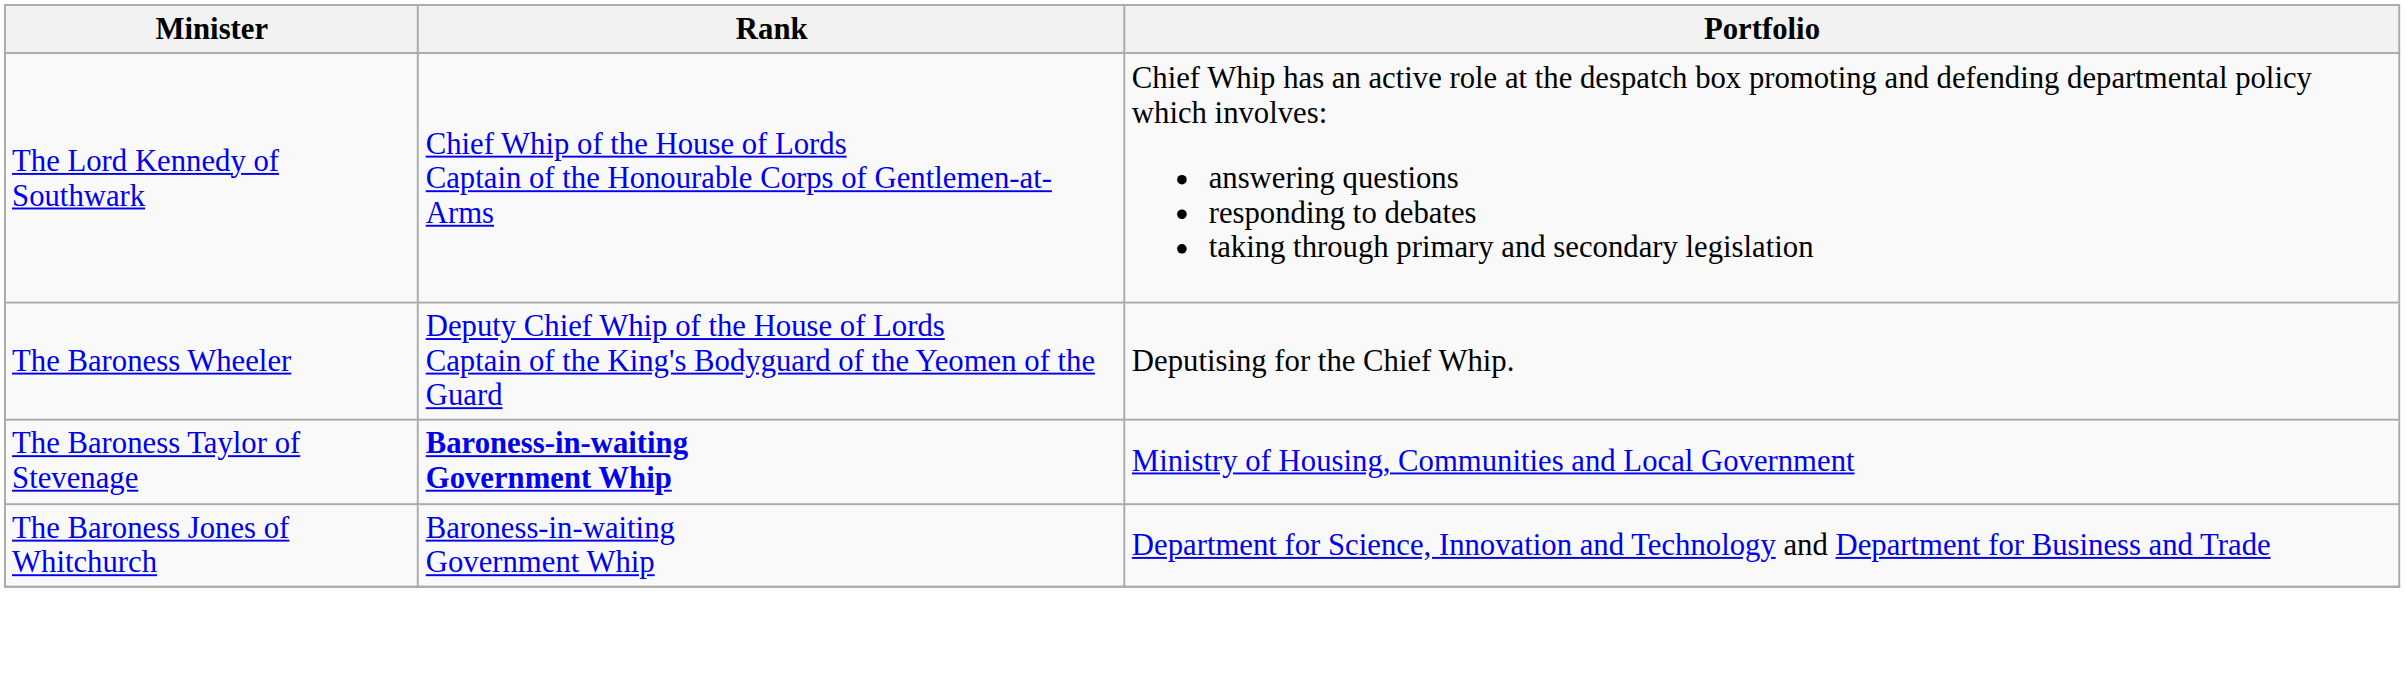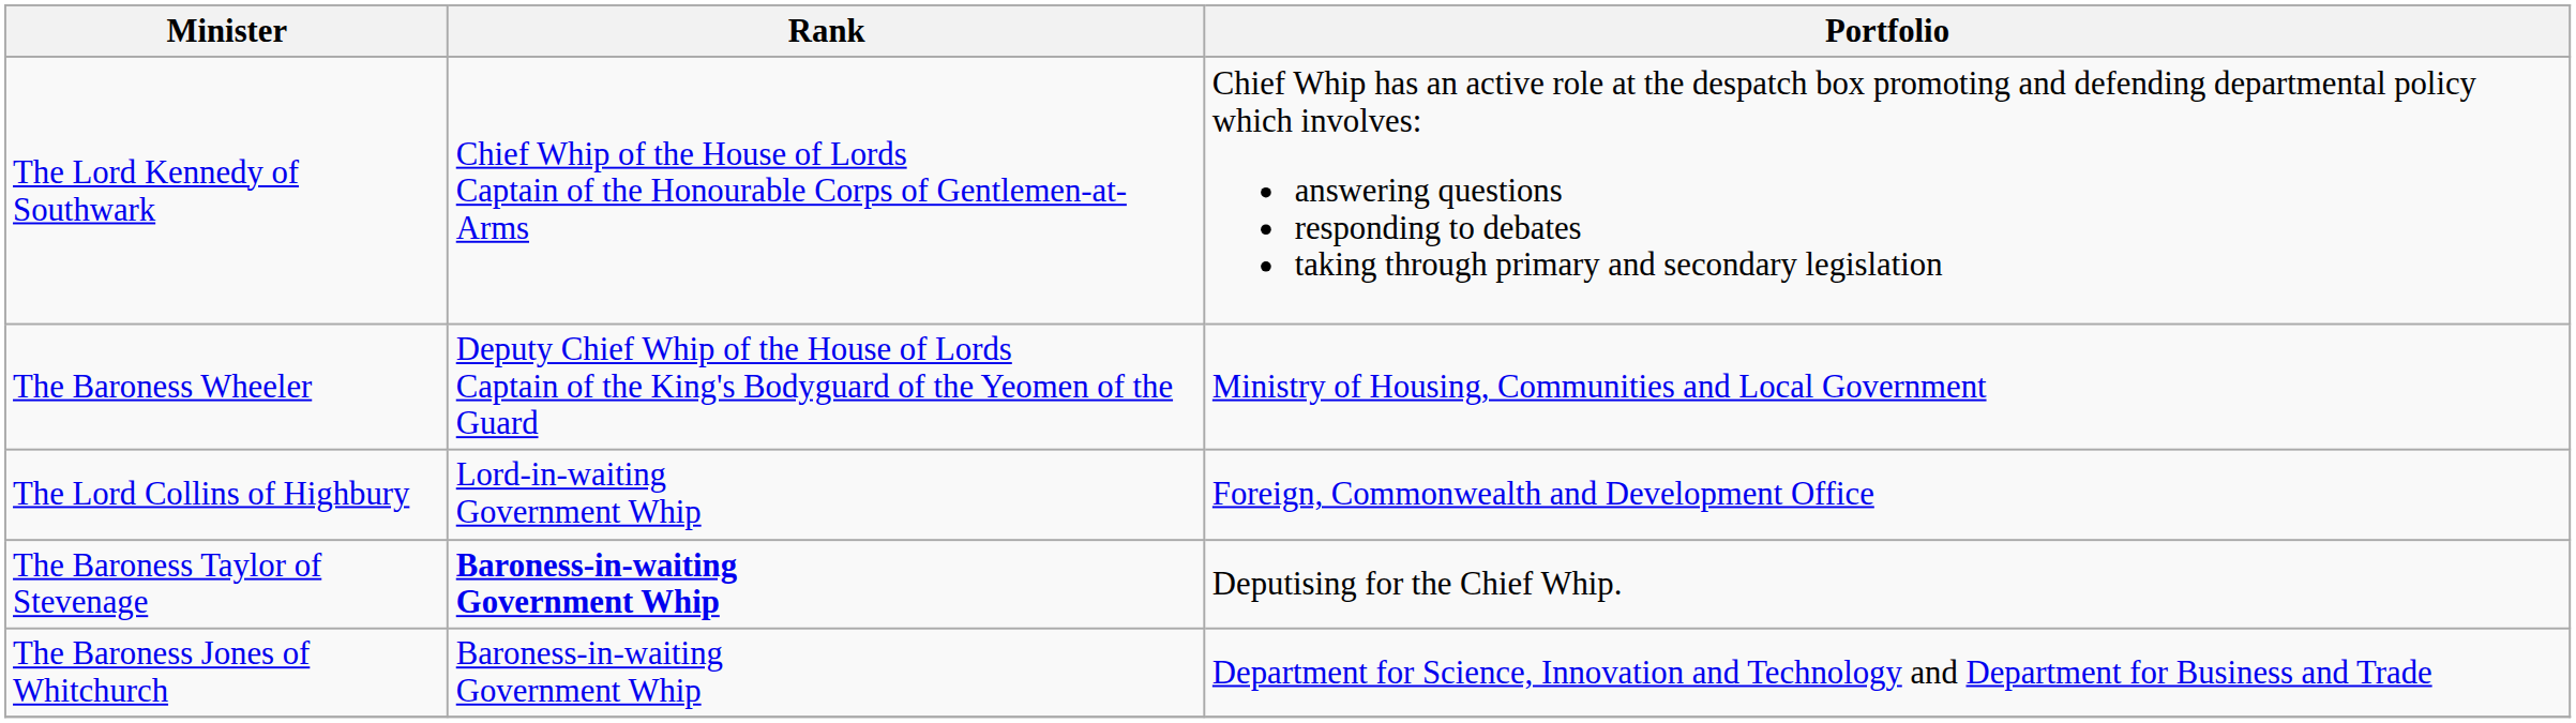The Baroness Wheeler | Portfolio: Deputising for the Chief Whip. -> Ministry of Housing, Communities and Local Government
+ row: The Lord Collins of Highbury | Lord-in-waiting Government Whip | Foreign, Commonwealth and Development Office
The Baroness Taylor of Stevenage | Portfolio: Ministry of Housing, Communities and Local Government -> Deputising for the Chief Whip.
